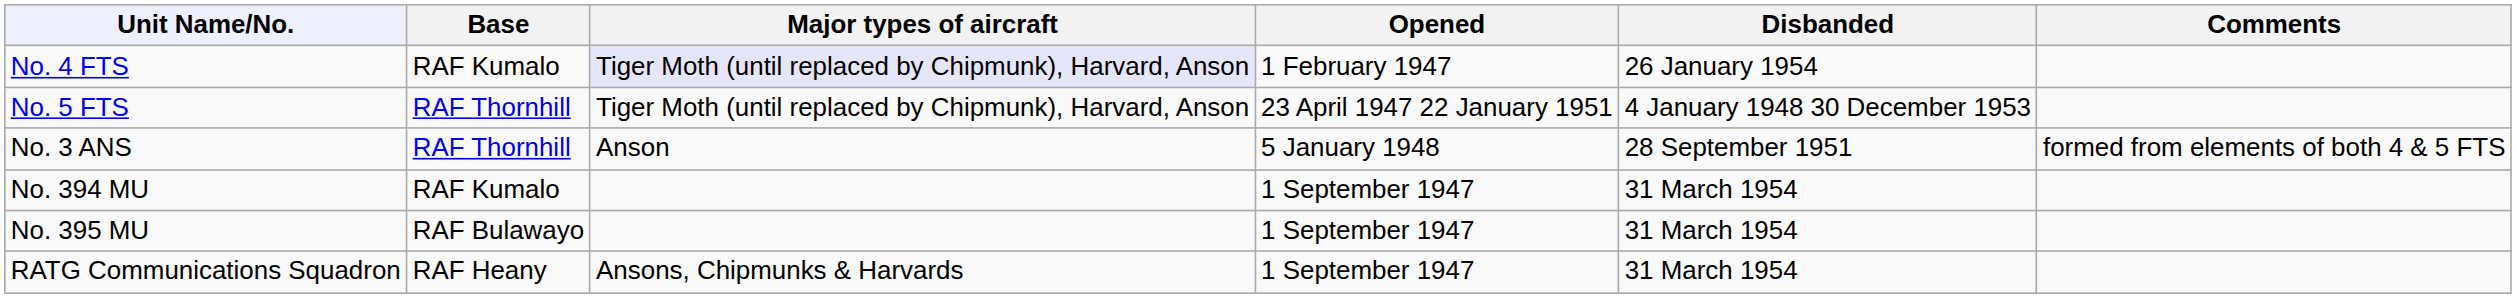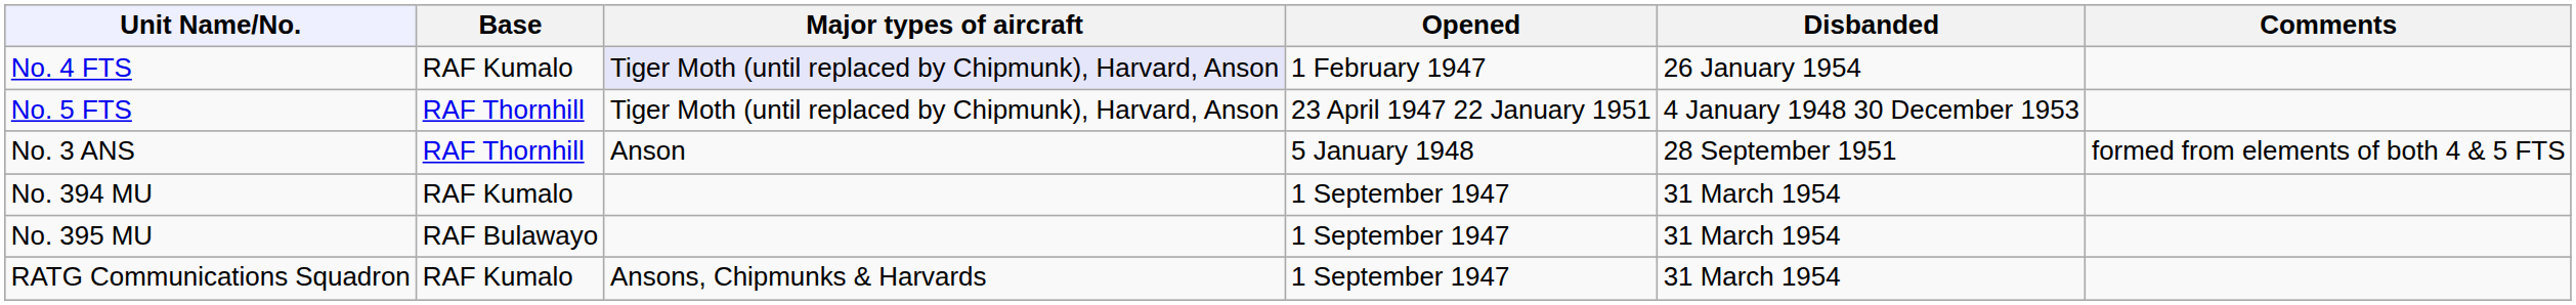RATG Communications Squadron | Base: RAF Heany -> RAF Kumalo
